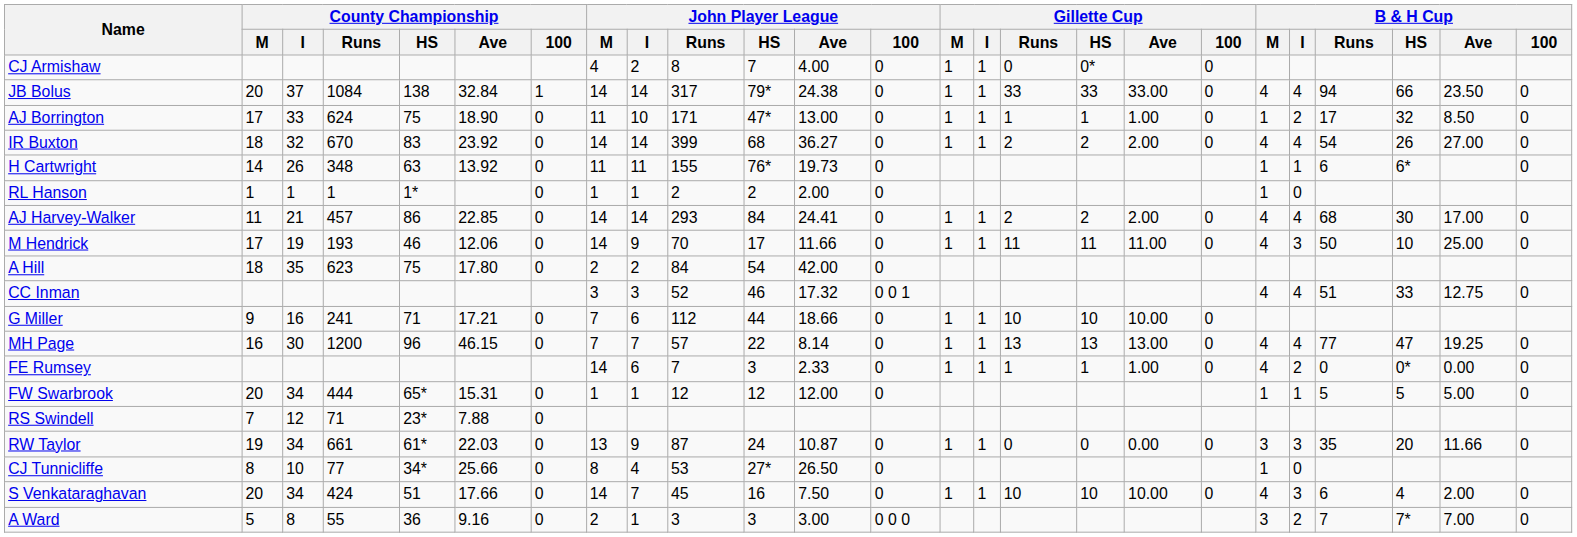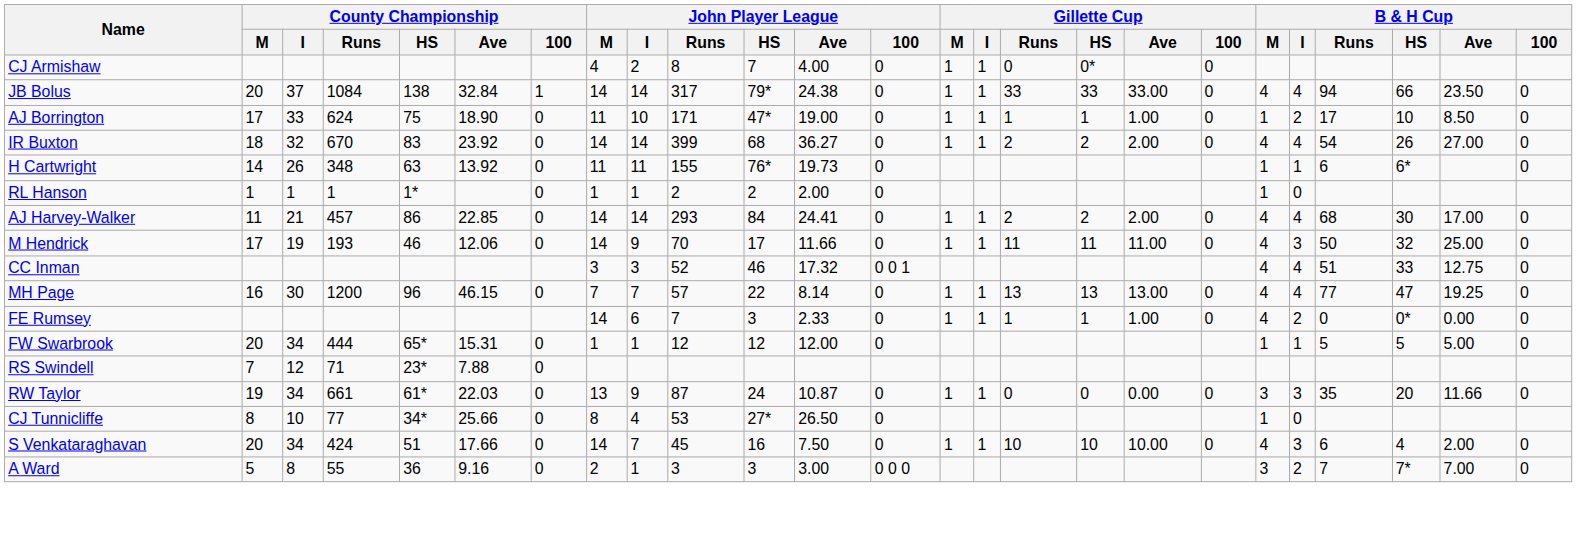AJ Borrington | John Player League / Ave: 13.00 -> 19.00
AJ Borrington | B & H Cup / HS: 32 -> 10
M Hendrick | B & H Cup / HS: 10 -> 32
- row: A Hill | 18 | 35 | 623 | 75 | 17.80 | 0 | 2 | 2 | 84 | 54 | 42.00 | 0
- row: G Miller | 9 | 16 | 241 | 71 | 17.21 | 0 | 7 | 6 | 112 | 44 | 18.66 | 0 | 1 | 1 | 10 | 10 | 10.00 | 0
